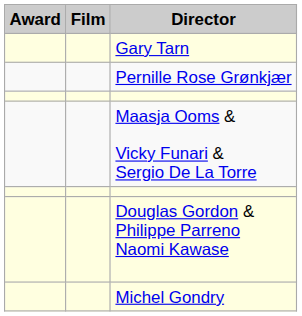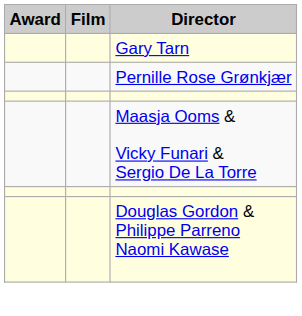- row: Michel Gondry
